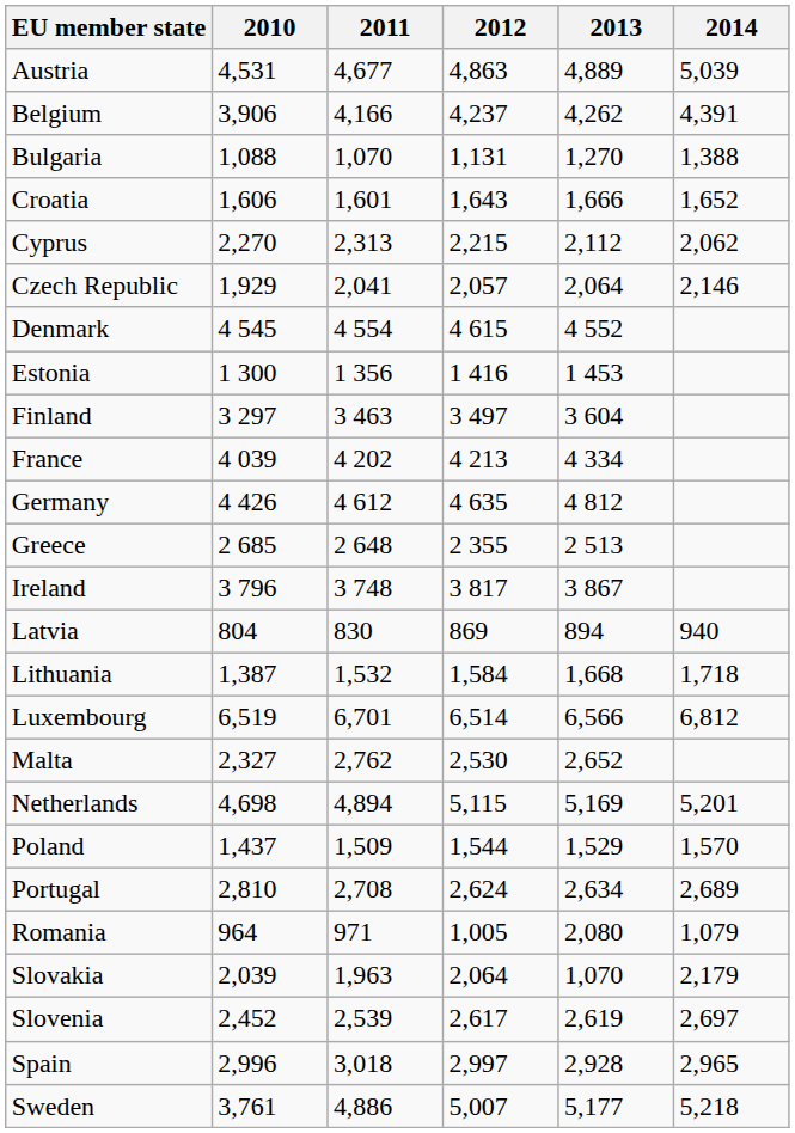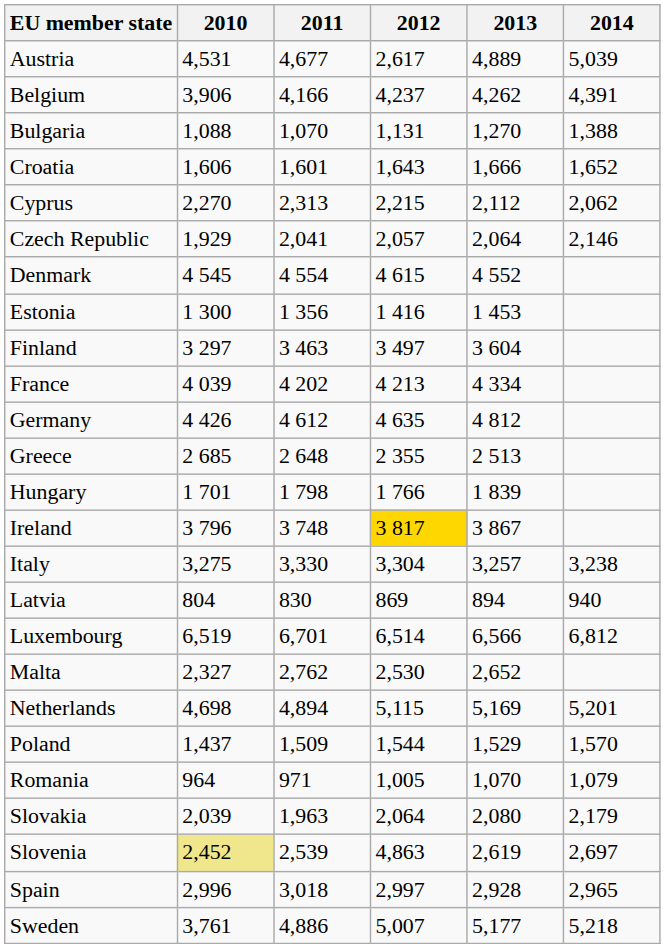Austria | 2012: 4,863 -> 2,617
+ row: Hungary | 1 701 | 1 798 | 1 766 | 1 839
Ireland | 2012: no background -> gold background
+ row: Italy | 3,275 | 3,330 | 3,304 | 3,257 | 3,238
- row: Lithuania | 1,387 | 1,532 | 1,584 | 1,668 | 1,718
- row: Portugal | 2,810 | 2,708 | 2,624 | 2,634 | 2,689
Romania | 2013: 2,080 -> 1,070
Slovakia | 2013: 1,070 -> 2,080
Slovenia | 2010: no background -> khaki background
Slovenia | 2012: 2,617 -> 4,863
